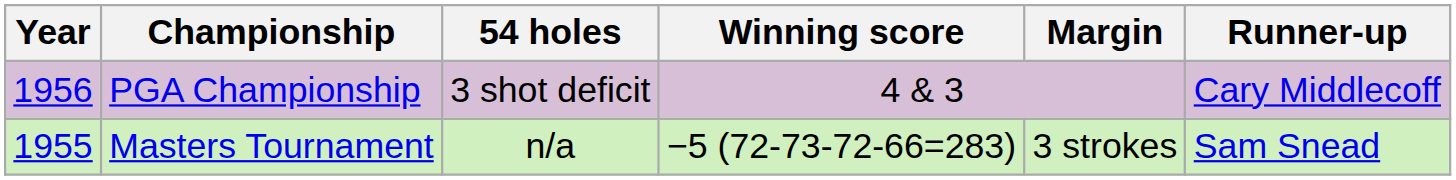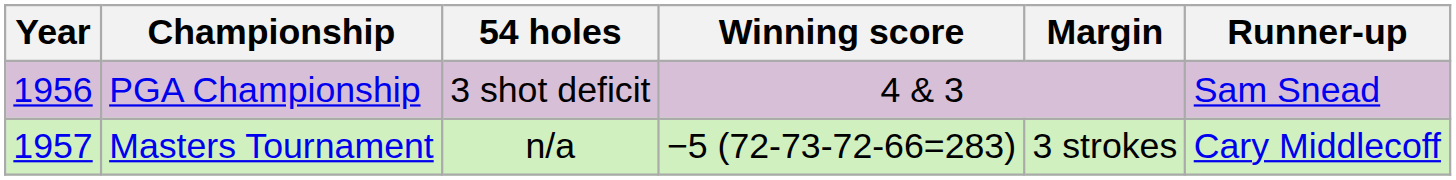PGA Championship | Runner-up: Cary Middlecoff -> Sam Snead
Masters Tournament | Year: 1955 -> 1957
Masters Tournament | Runner-up: Sam Snead -> Cary Middlecoff
